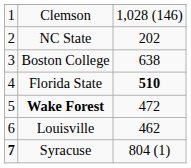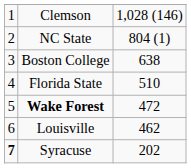NC State | column 3: 202 -> 804 (1)
Florida State | column 3: bold -> normal
Syracuse | column 3: 804 (1) -> 202
